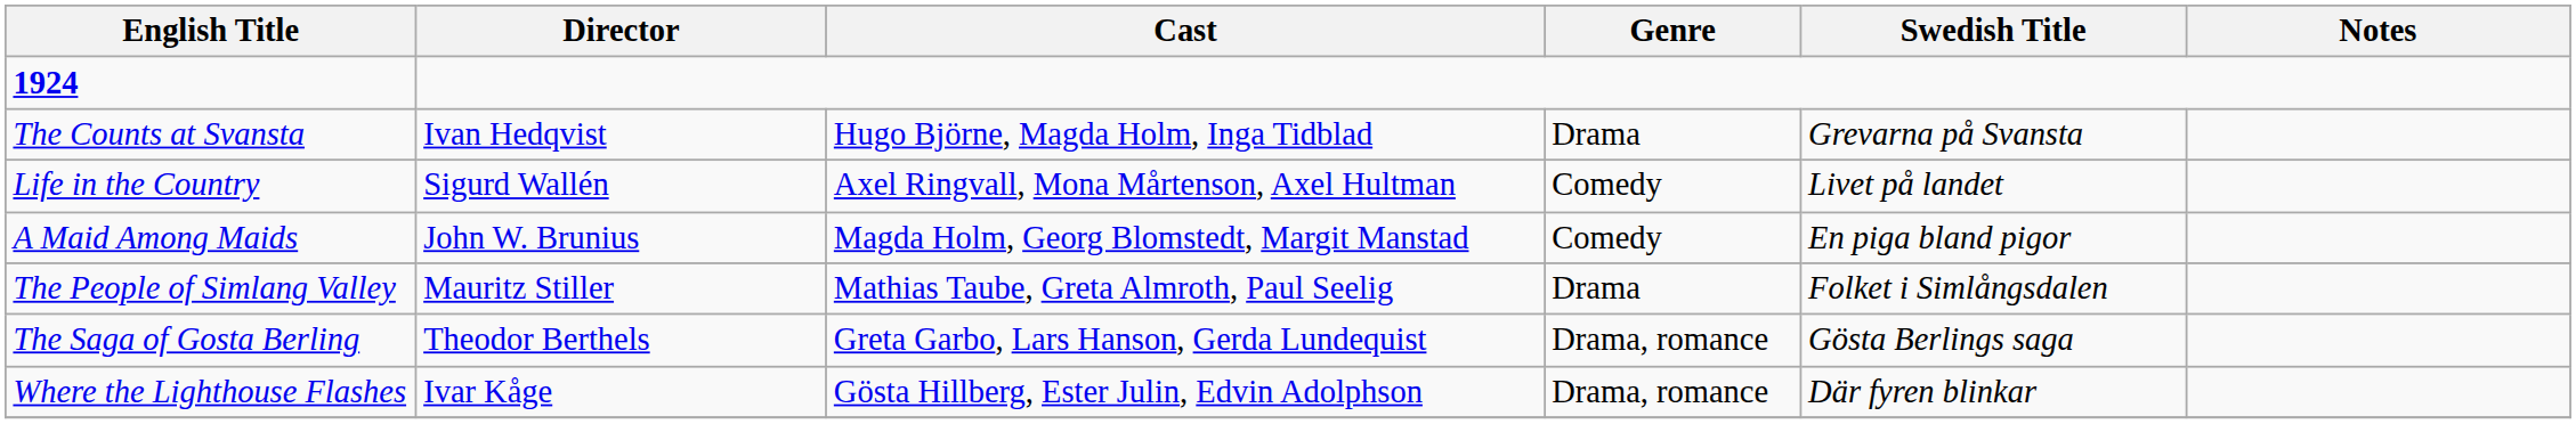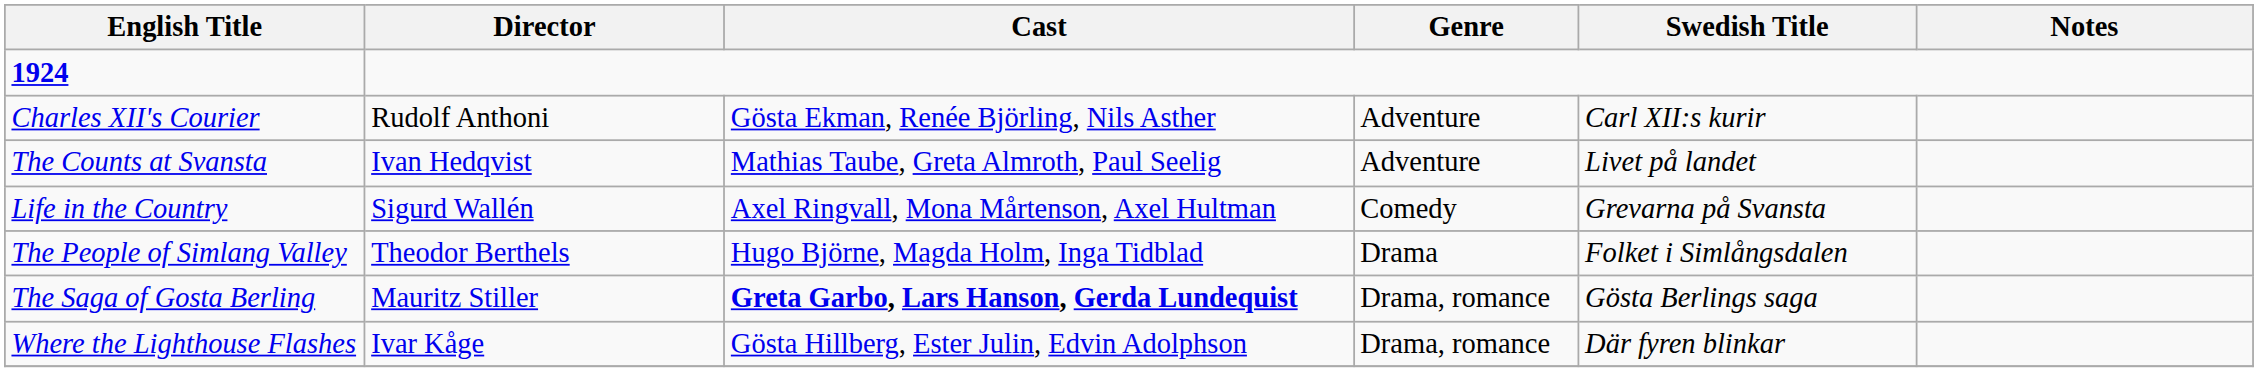+ row: Charles XII's Courier | Rudolf Anthoni | Gösta Ekman, Renée Björling, Nils Asther | Adventure | Carl XII:s kurir
The Counts at Svansta | Cast: Hugo Björne, Magda Holm, Inga Tidblad -> Mathias Taube, Greta Almroth, Paul Seelig
The Counts at Svansta | Genre: Drama -> Adventure
The Counts at Svansta | Swedish Title: Grevarna på Svansta -> Livet på landet
Life in the Country | Swedish Title: Livet på landet -> Grevarna på Svansta
- row: A Maid Among Maids | John W. Brunius | Magda Holm, Georg Blomstedt, Margit Manstad | Comedy | En piga bland pigor
The People of Simlang Valley | Director: Mauritz Stiller -> Theodor Berthels
The People of Simlang Valley | Cast: Mathias Taube, Greta Almroth, Paul Seelig -> Hugo Björne, Magda Holm, Inga Tidblad
The Saga of Gosta Berling | Director: Theodor Berthels -> Mauritz Stiller
The Saga of Gosta Berling | Cast: normal -> bold
